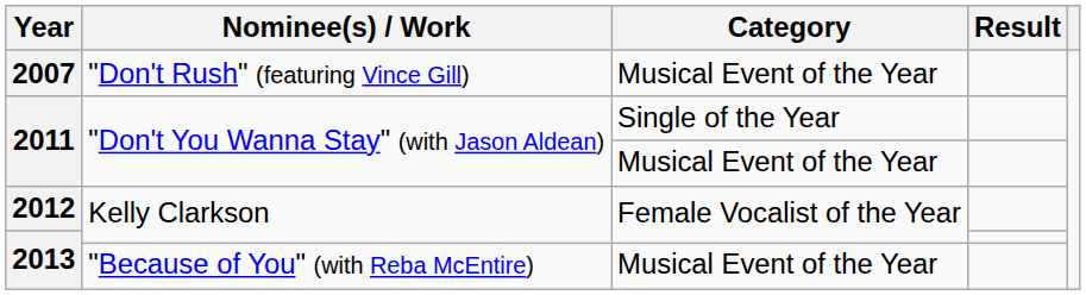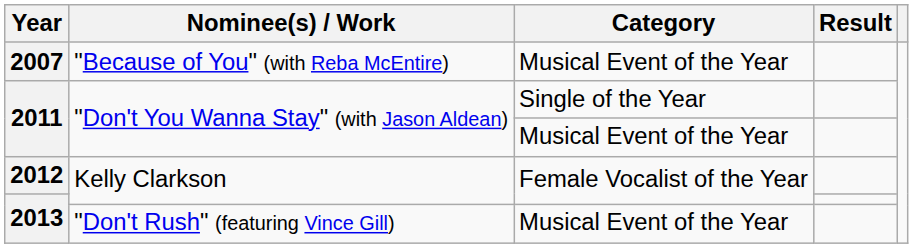2007 | Nominee(s) / Work: "Don't Rush" (featuring Vince Gill) -> "Because of You" (with Reba McEntire)
2013 / Musical Event of the Year | Nominee(s) / Work: "Because of You" (with Reba McEntire) -> "Don't Rush" (featuring Vince Gill)
